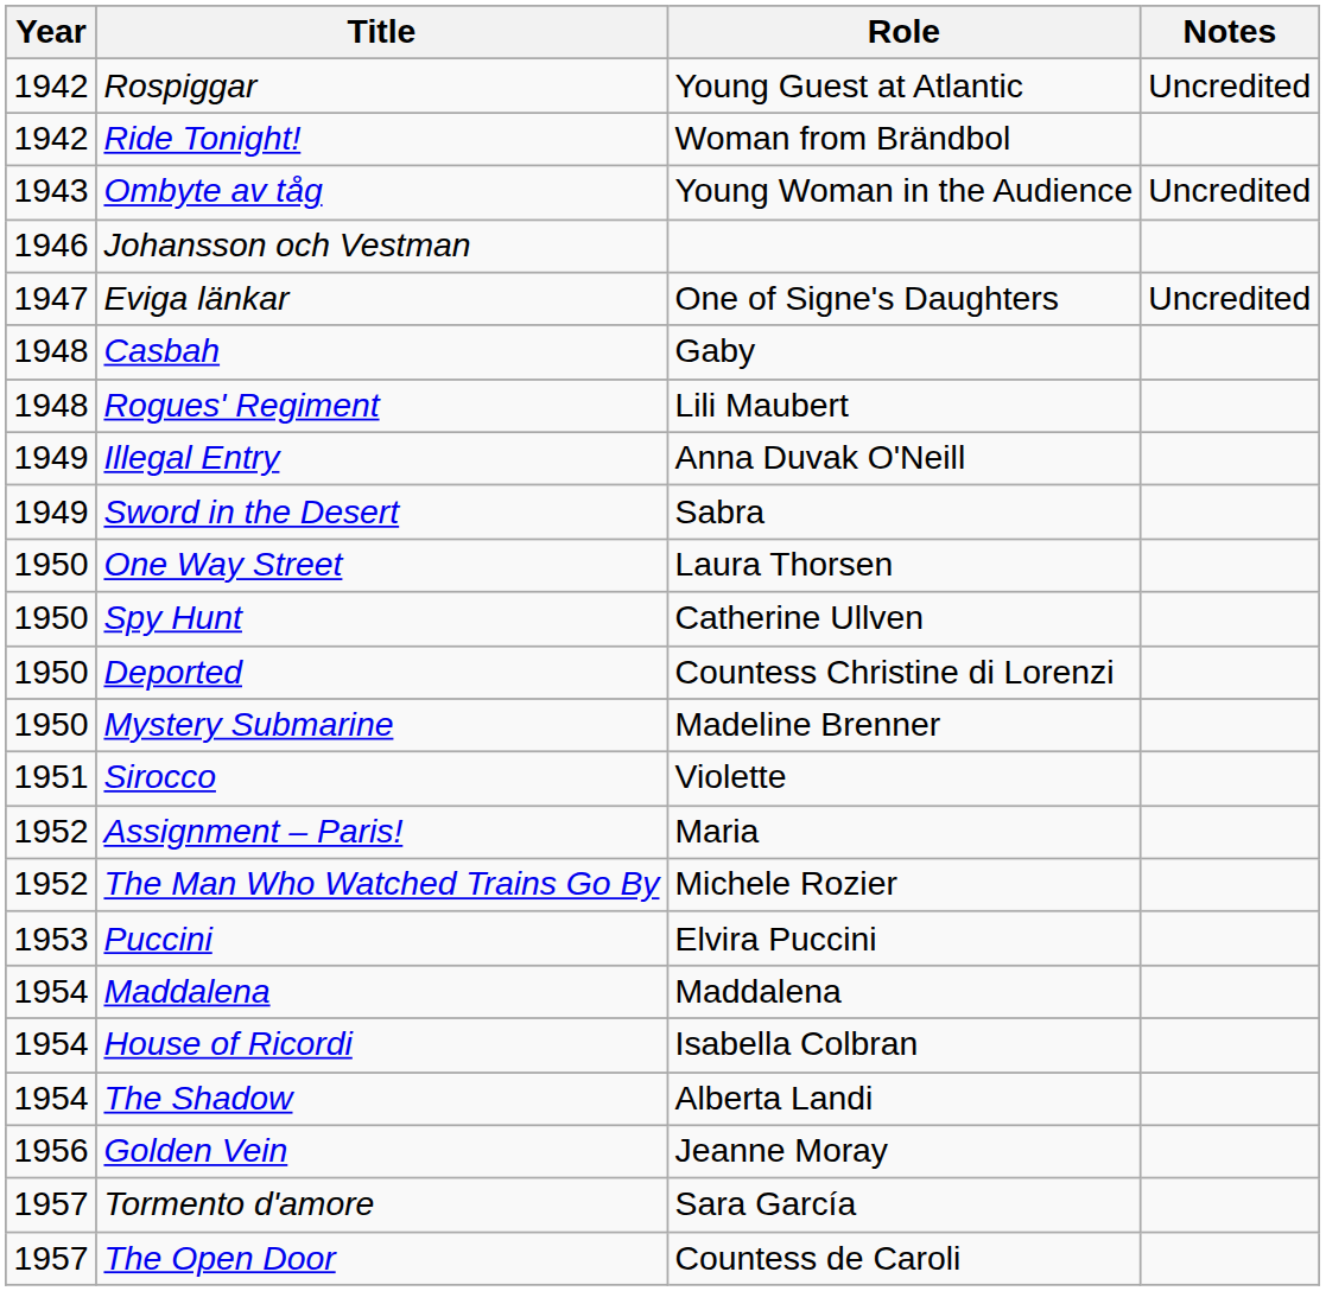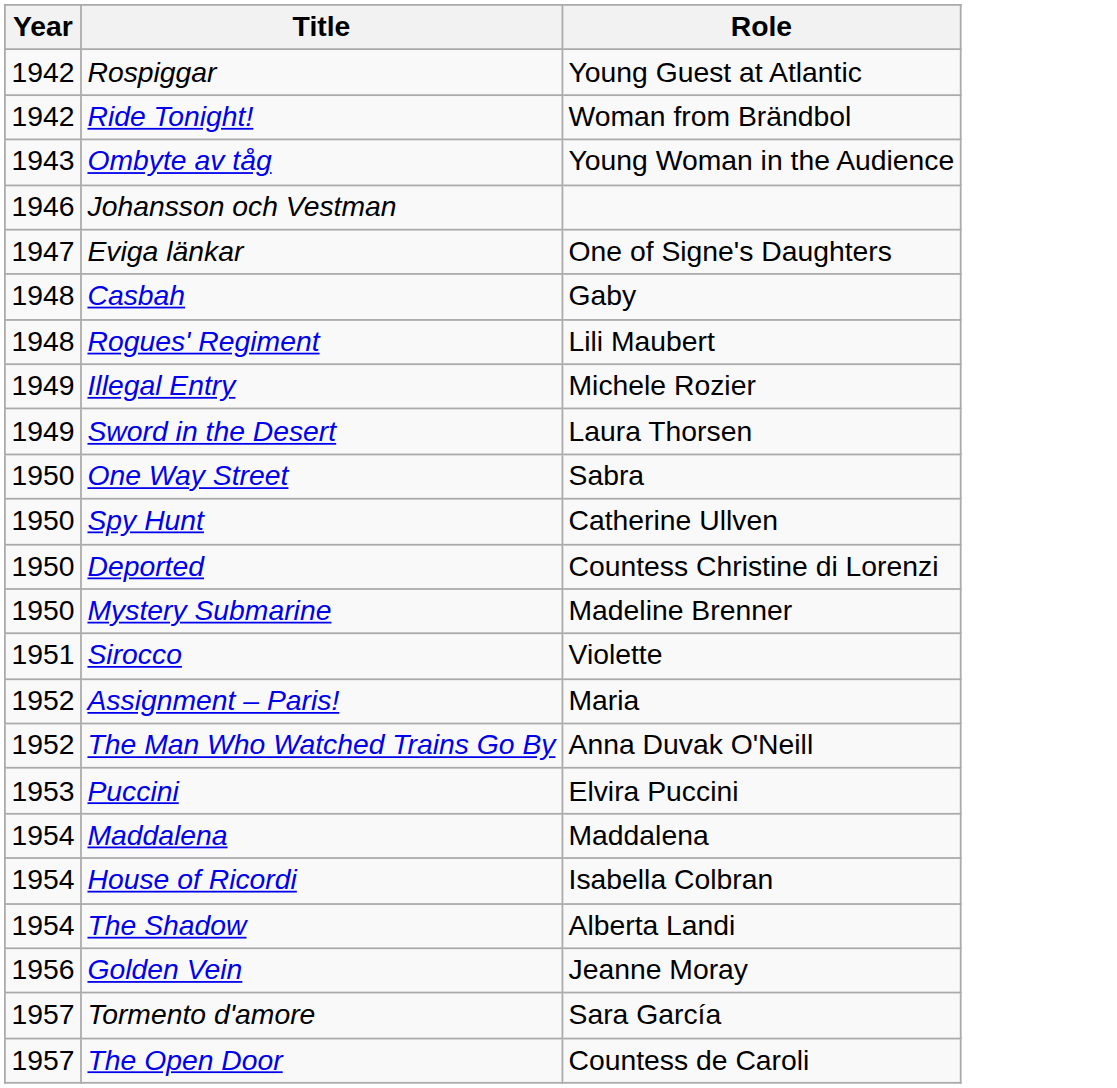- column: Notes | Uncredited | Uncredited | Uncredited
Illegal Entry | Role: Anna Duvak O'Neill -> Michele Rozier
Sword in the Desert | Role: Sabra -> Laura Thorsen
One Way Street | Role: Laura Thorsen -> Sabra
The Man Who Watched Trains Go By | Role: Michele Rozier -> Anna Duvak O'Neill
